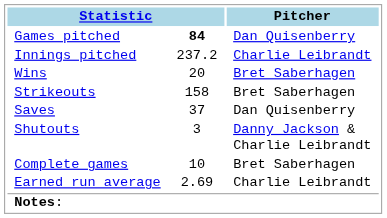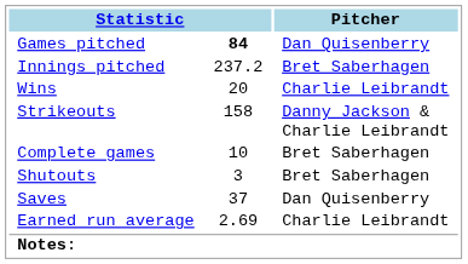Innings pitched | Pitcher: Charlie Leibrandt -> Bret Saberhagen
Wins | Pitcher: Bret Saberhagen -> Charlie Leibrandt
Strikeouts | Pitcher: Bret Saberhagen -> Danny Jackson & Charlie Leibrandt
rows swapped: Complete games <-> Saves
Shutouts | Pitcher: Danny Jackson & Charlie Leibrandt -> Bret Saberhagen
